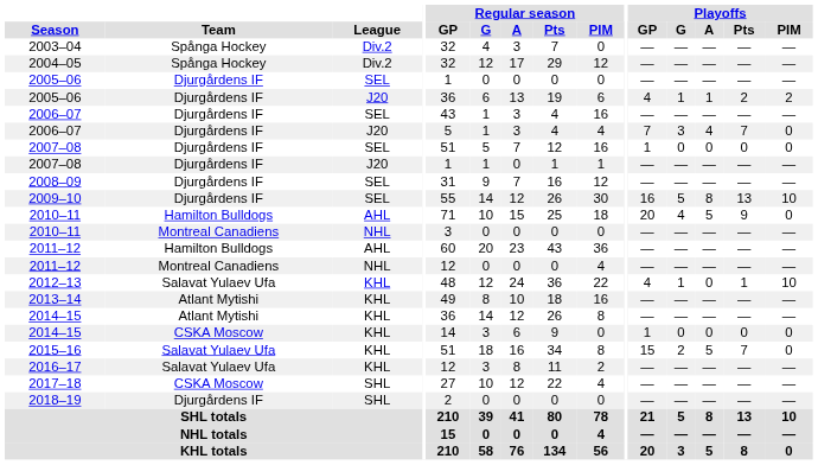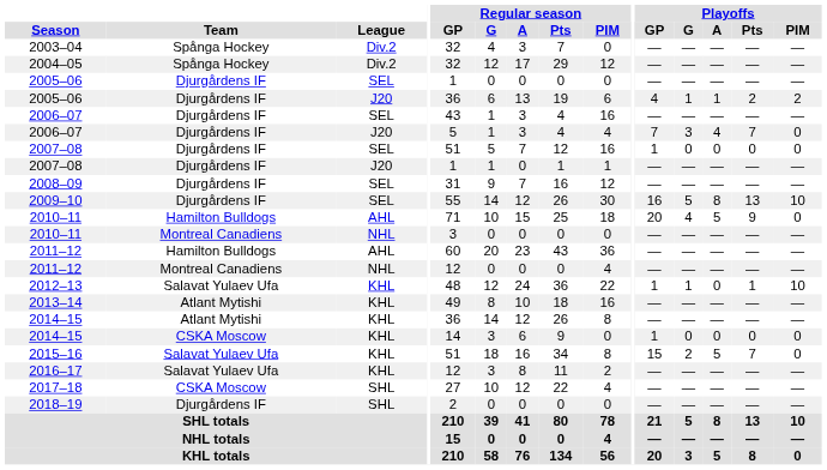2012–13 | Playoffs / GP: 4 -> 1
